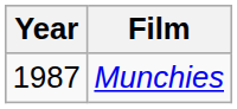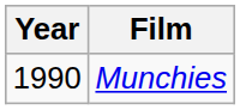Munchies | Year: 1987 -> 1990
